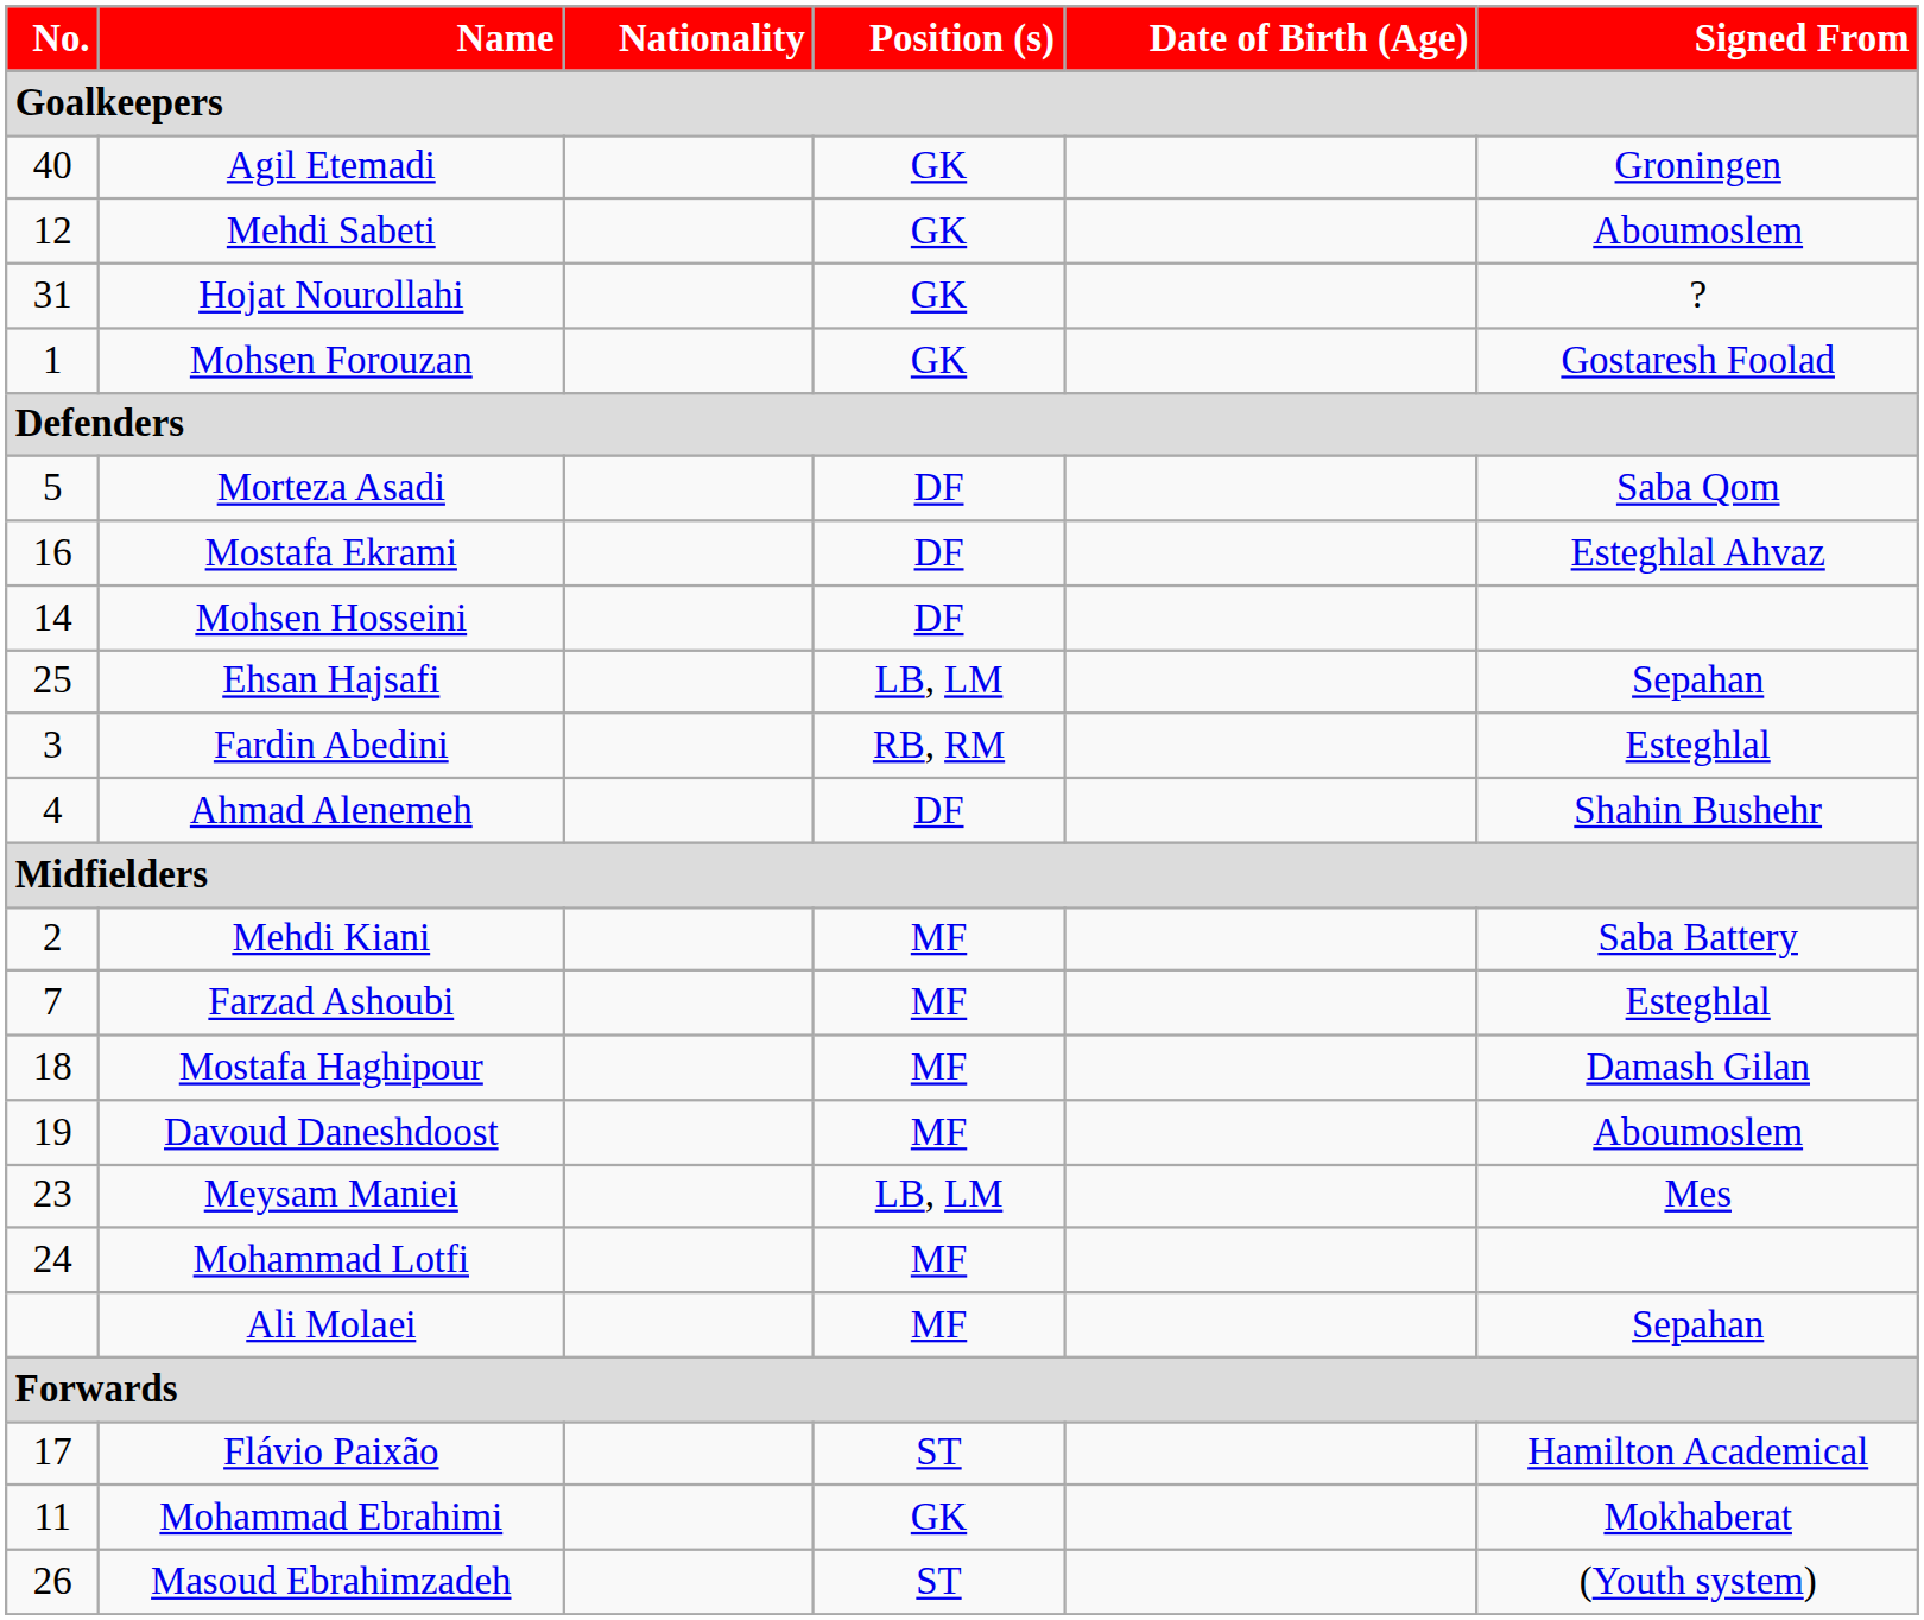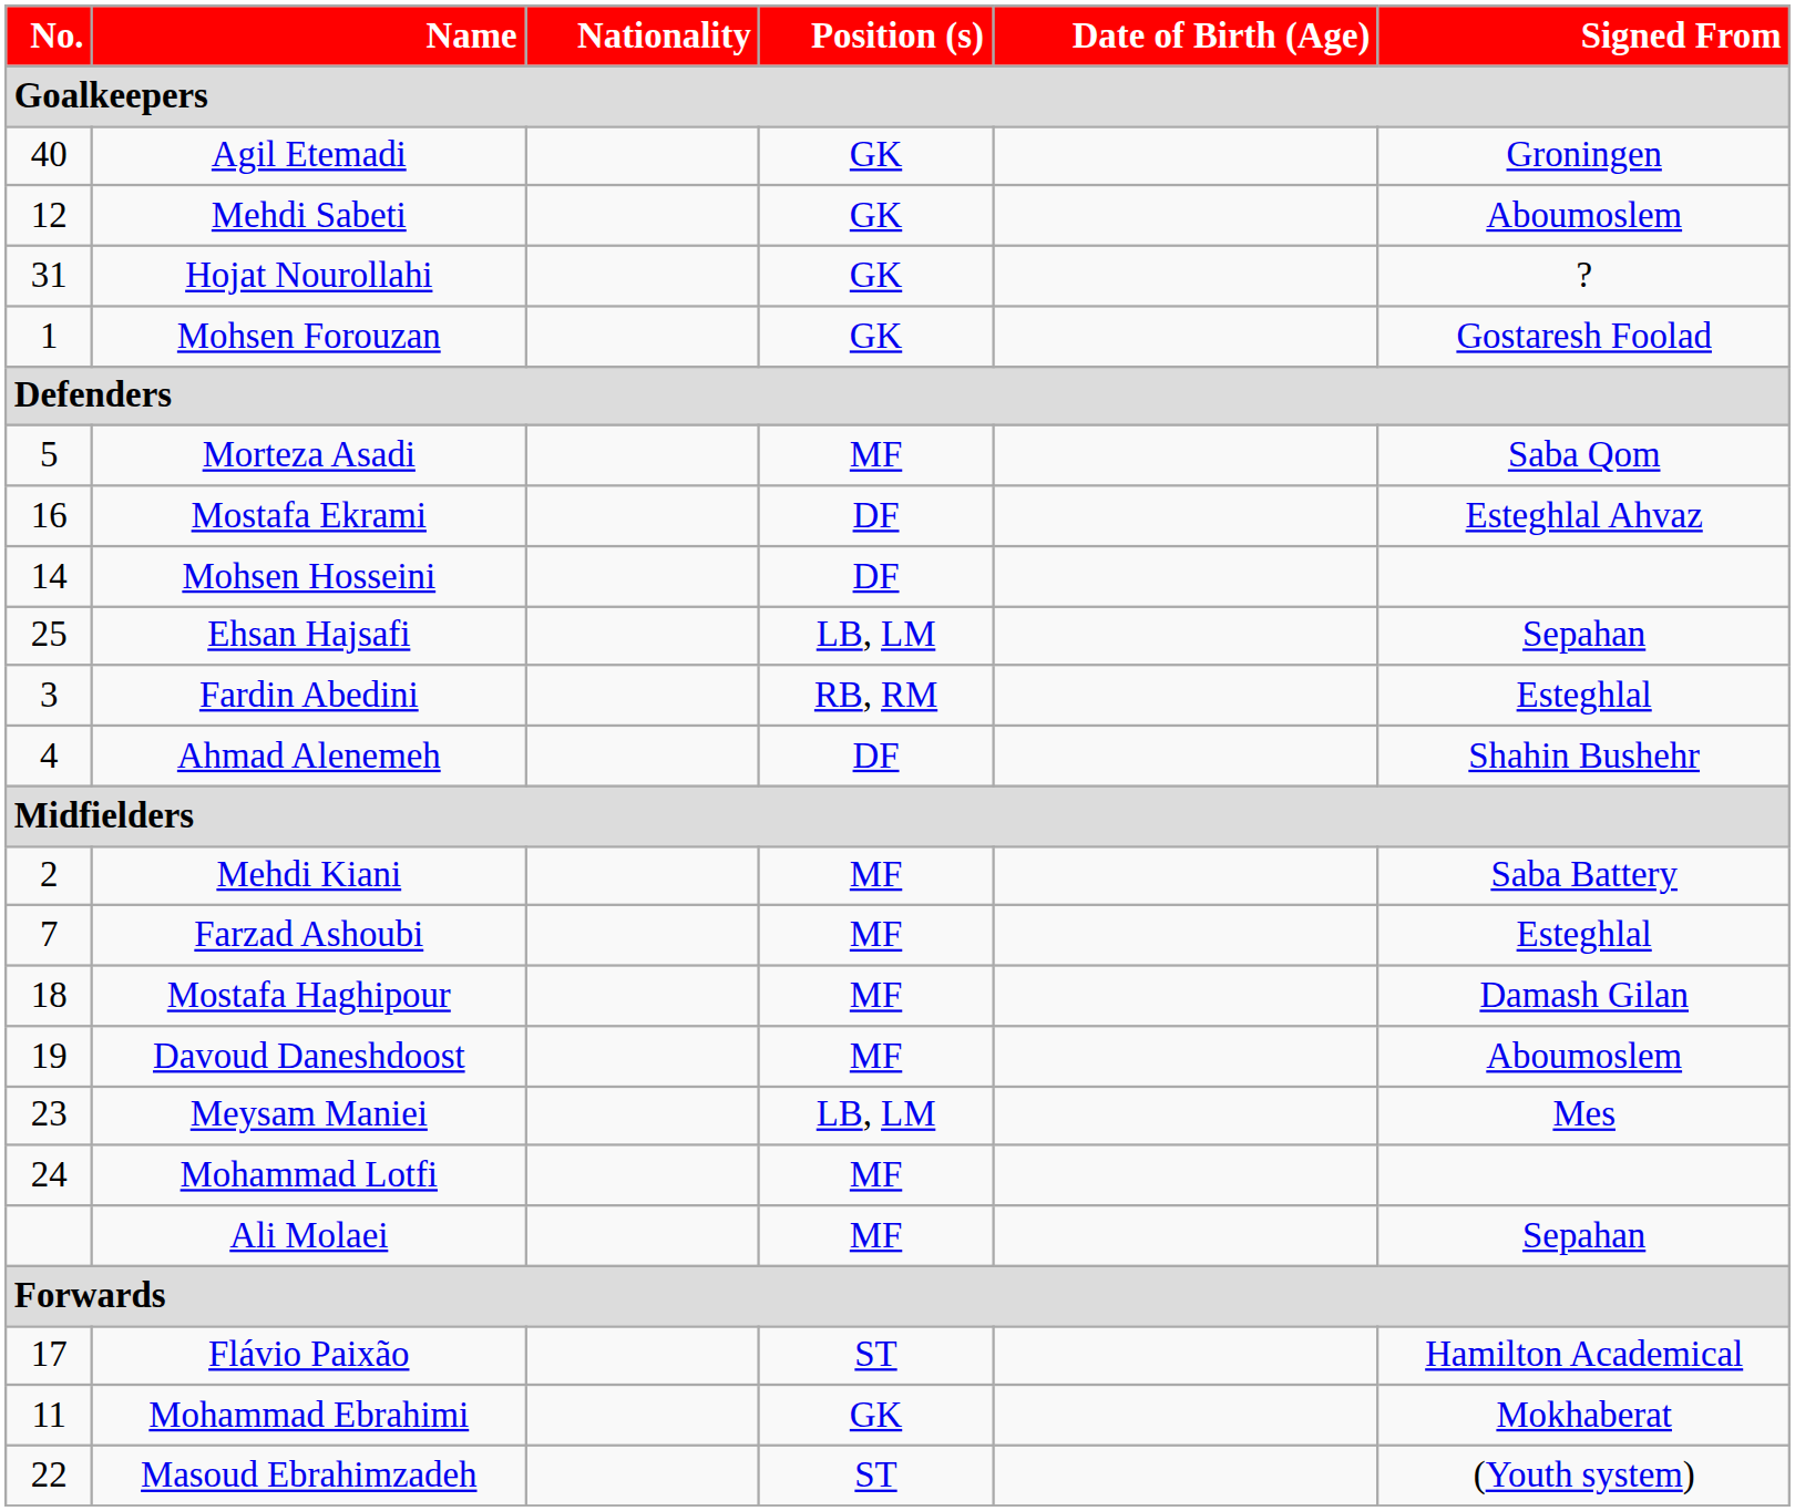Morteza Asadi | Position (s) / Goalkeepers: DF -> MF
Masoud Ebrahimzadeh | No. / Goalkeepers: 26 -> 22
